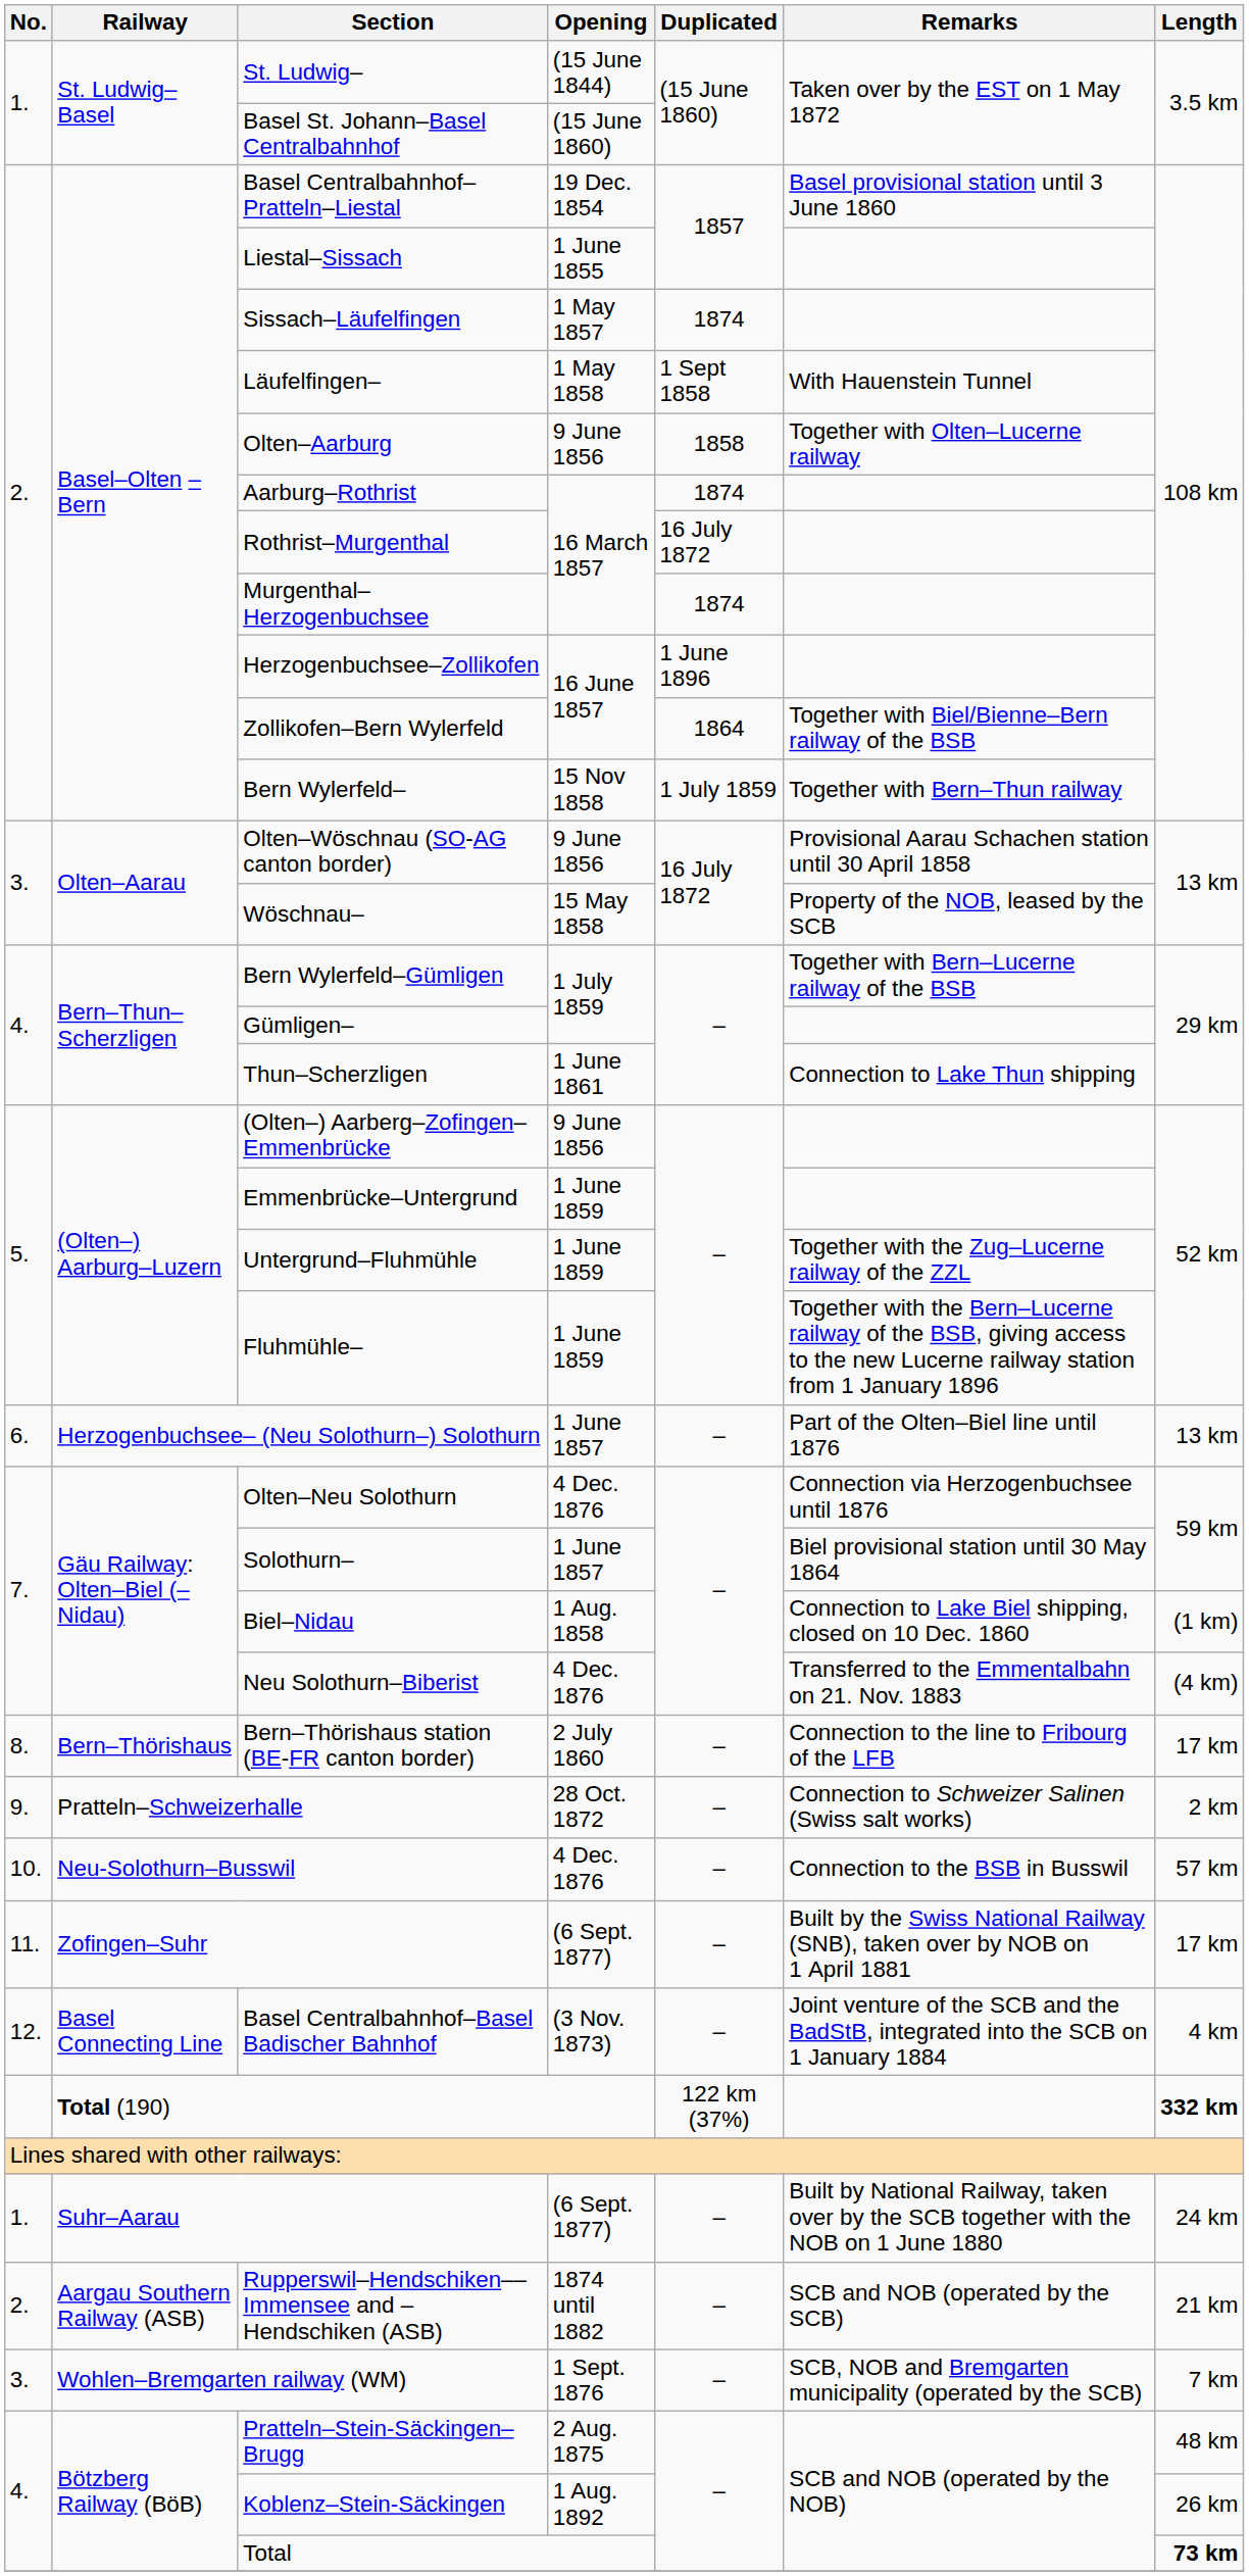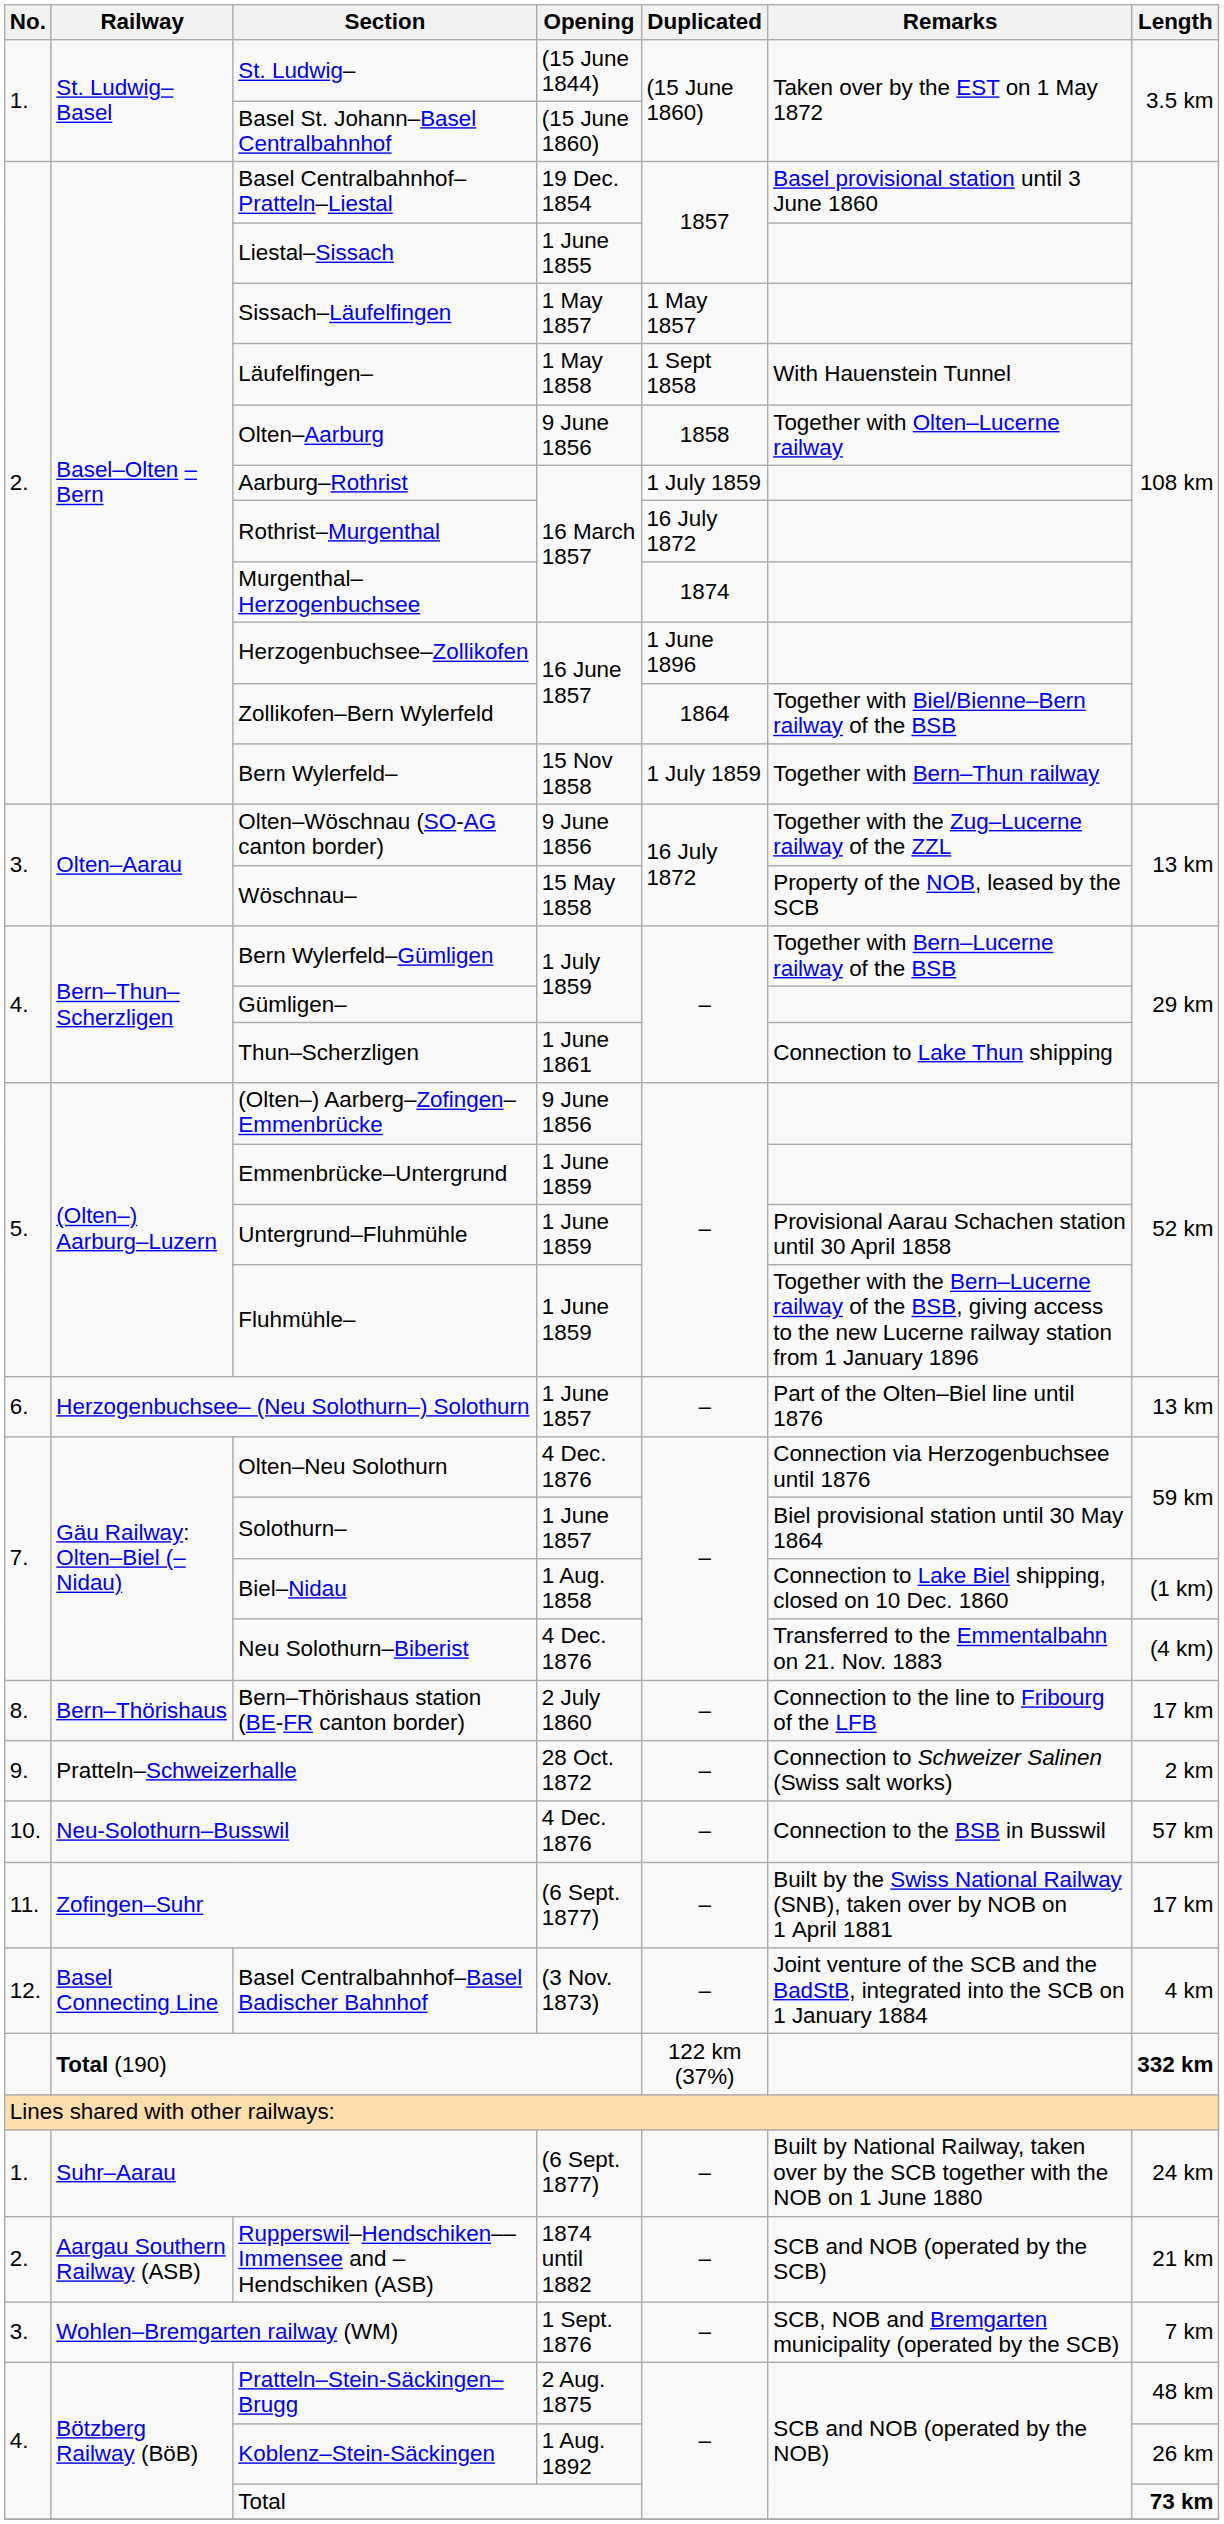Sissach–Läufelfingen | Duplicated: 1874 -> 1 May 1857
Aarburg–Rothrist | Duplicated: 1874 -> 1 July 1859
Olten–Wöschnau (SO-AG canton border) | Remarks: Provisional Aarau Schachen station until 30 April 1858 -> Together with the Zug–Lucerne railway of the ZZL
Untergrund–Fluhmühle | Remarks: Together with the Zug–Lucerne railway of the ZZL -> Provisional Aarau Schachen station until 30 April 1858
